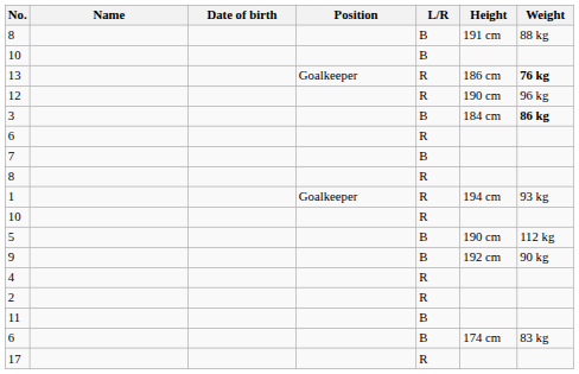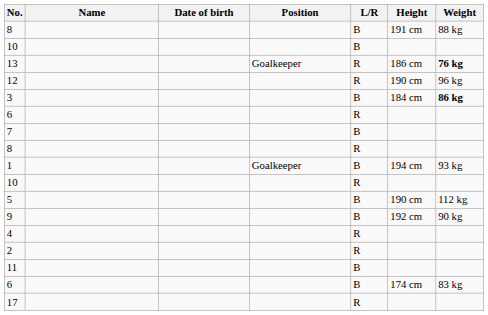1 | L/R: R -> B
